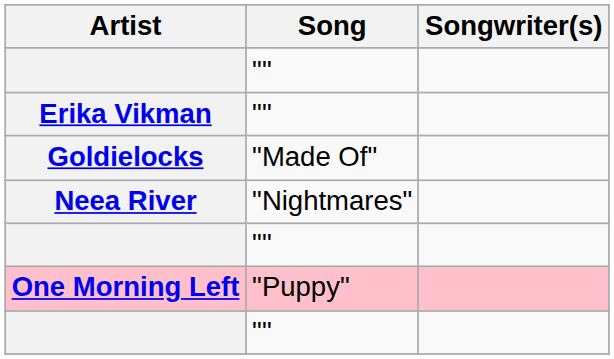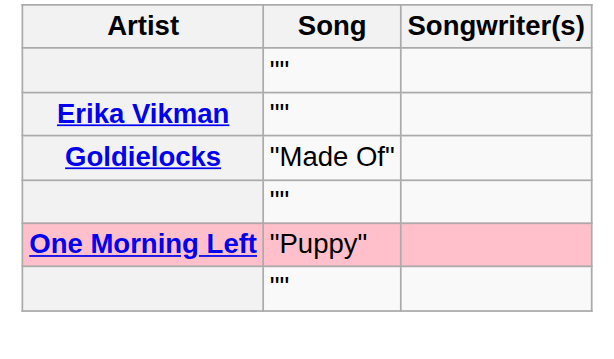- row: Neea River | "Nightmares"
